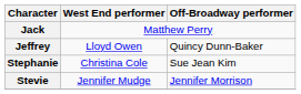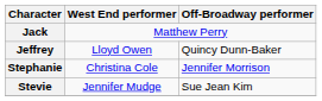Stephanie | Off-Broadway performer: Sue Jean Kim -> Jennifer Morrison
Stevie | Off-Broadway performer: Jennifer Morrison -> Sue Jean Kim
